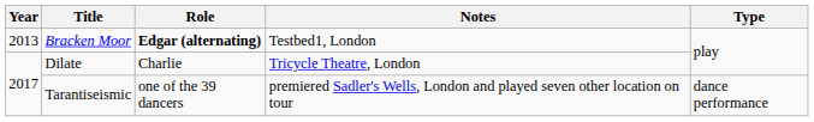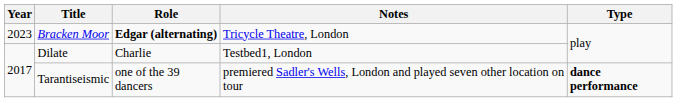Bracken Moor | Year: 2013 -> 2023
Bracken Moor | Notes: Testbed1, London -> Tricycle Theatre, London
Dilate | Notes: Tricycle Theatre, London -> Testbed1, London
Tarantiseismic | Type: normal -> bold
